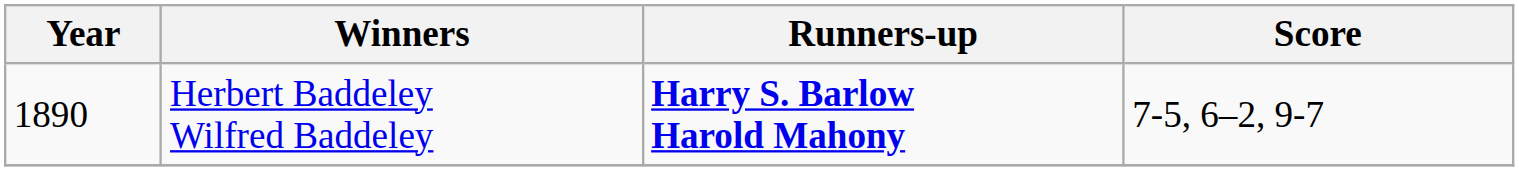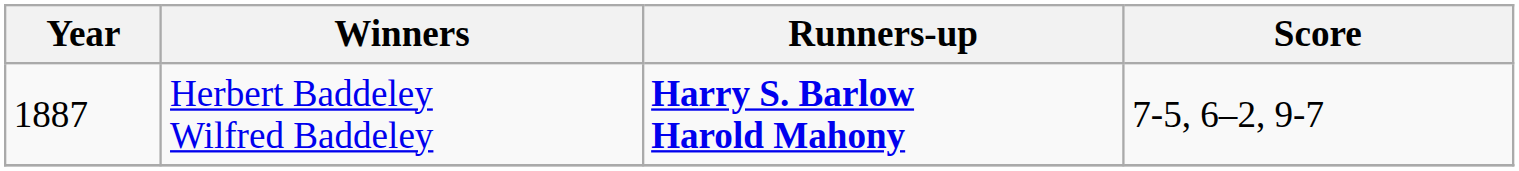Herbert Baddeley Wilfred Baddeley | Year: 1890 -> 1887
